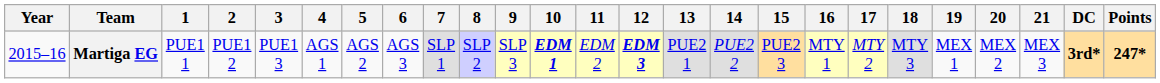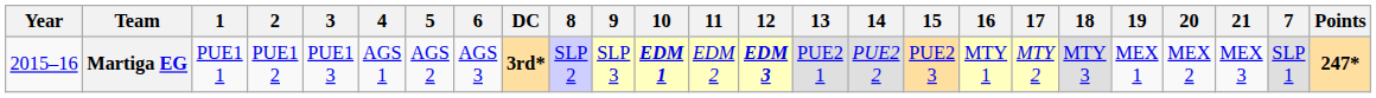columns swapped: 7 <-> DC
